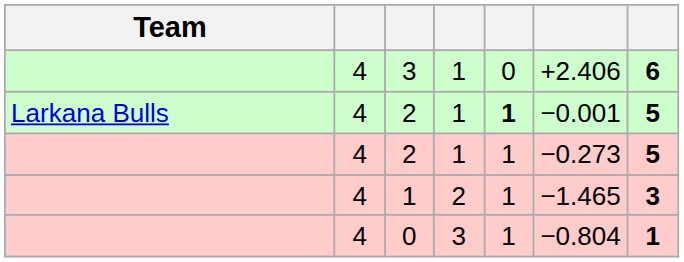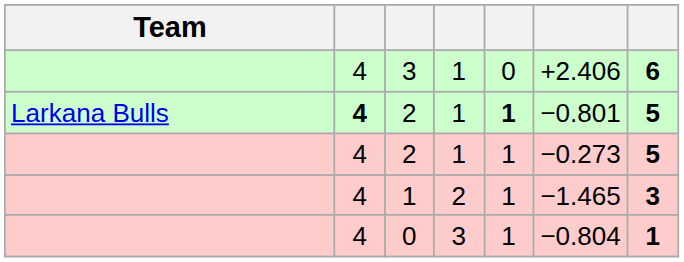Larkana Bulls / 2 | column 2: normal -> bold
Larkana Bulls / 2 | column 6: −0.001 -> −0.801
